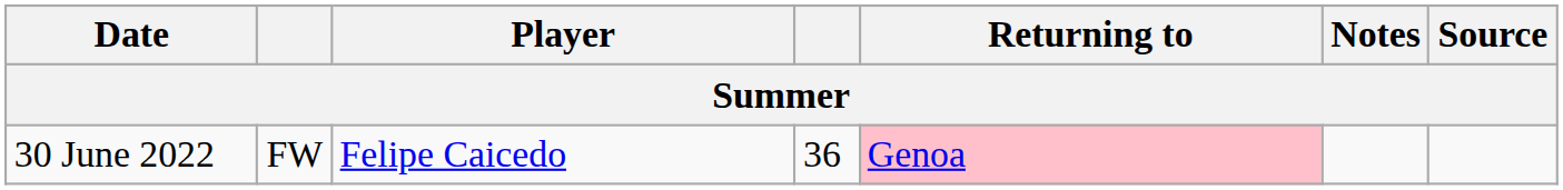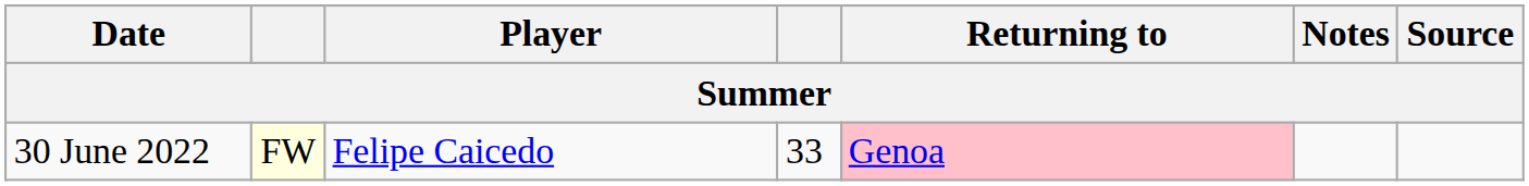30 June 2022 | column 2: no background -> lightyellow background
30 June 2022 | column 4: 36 -> 33
